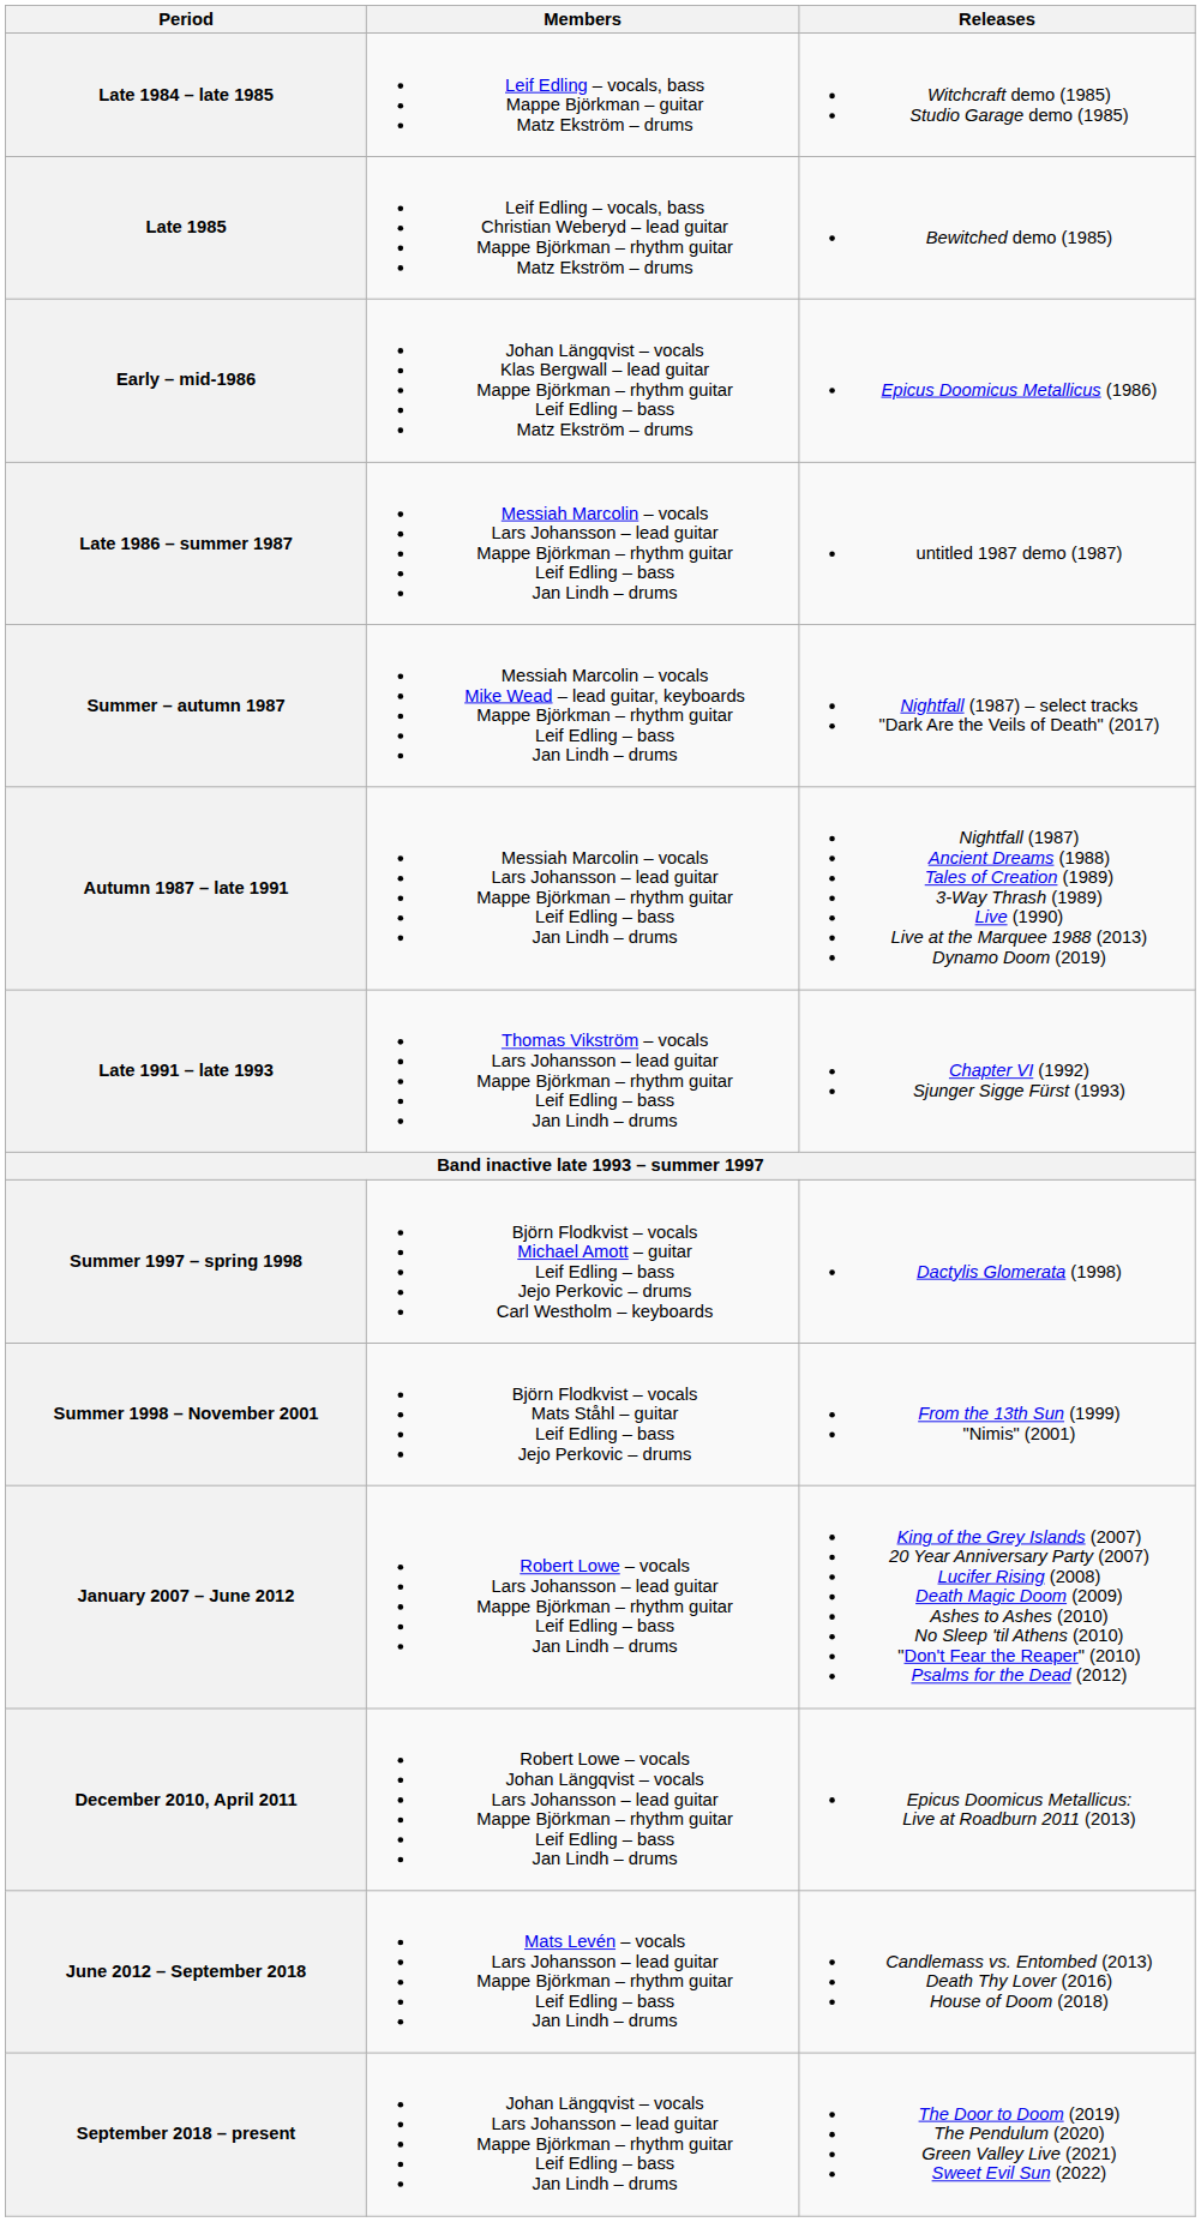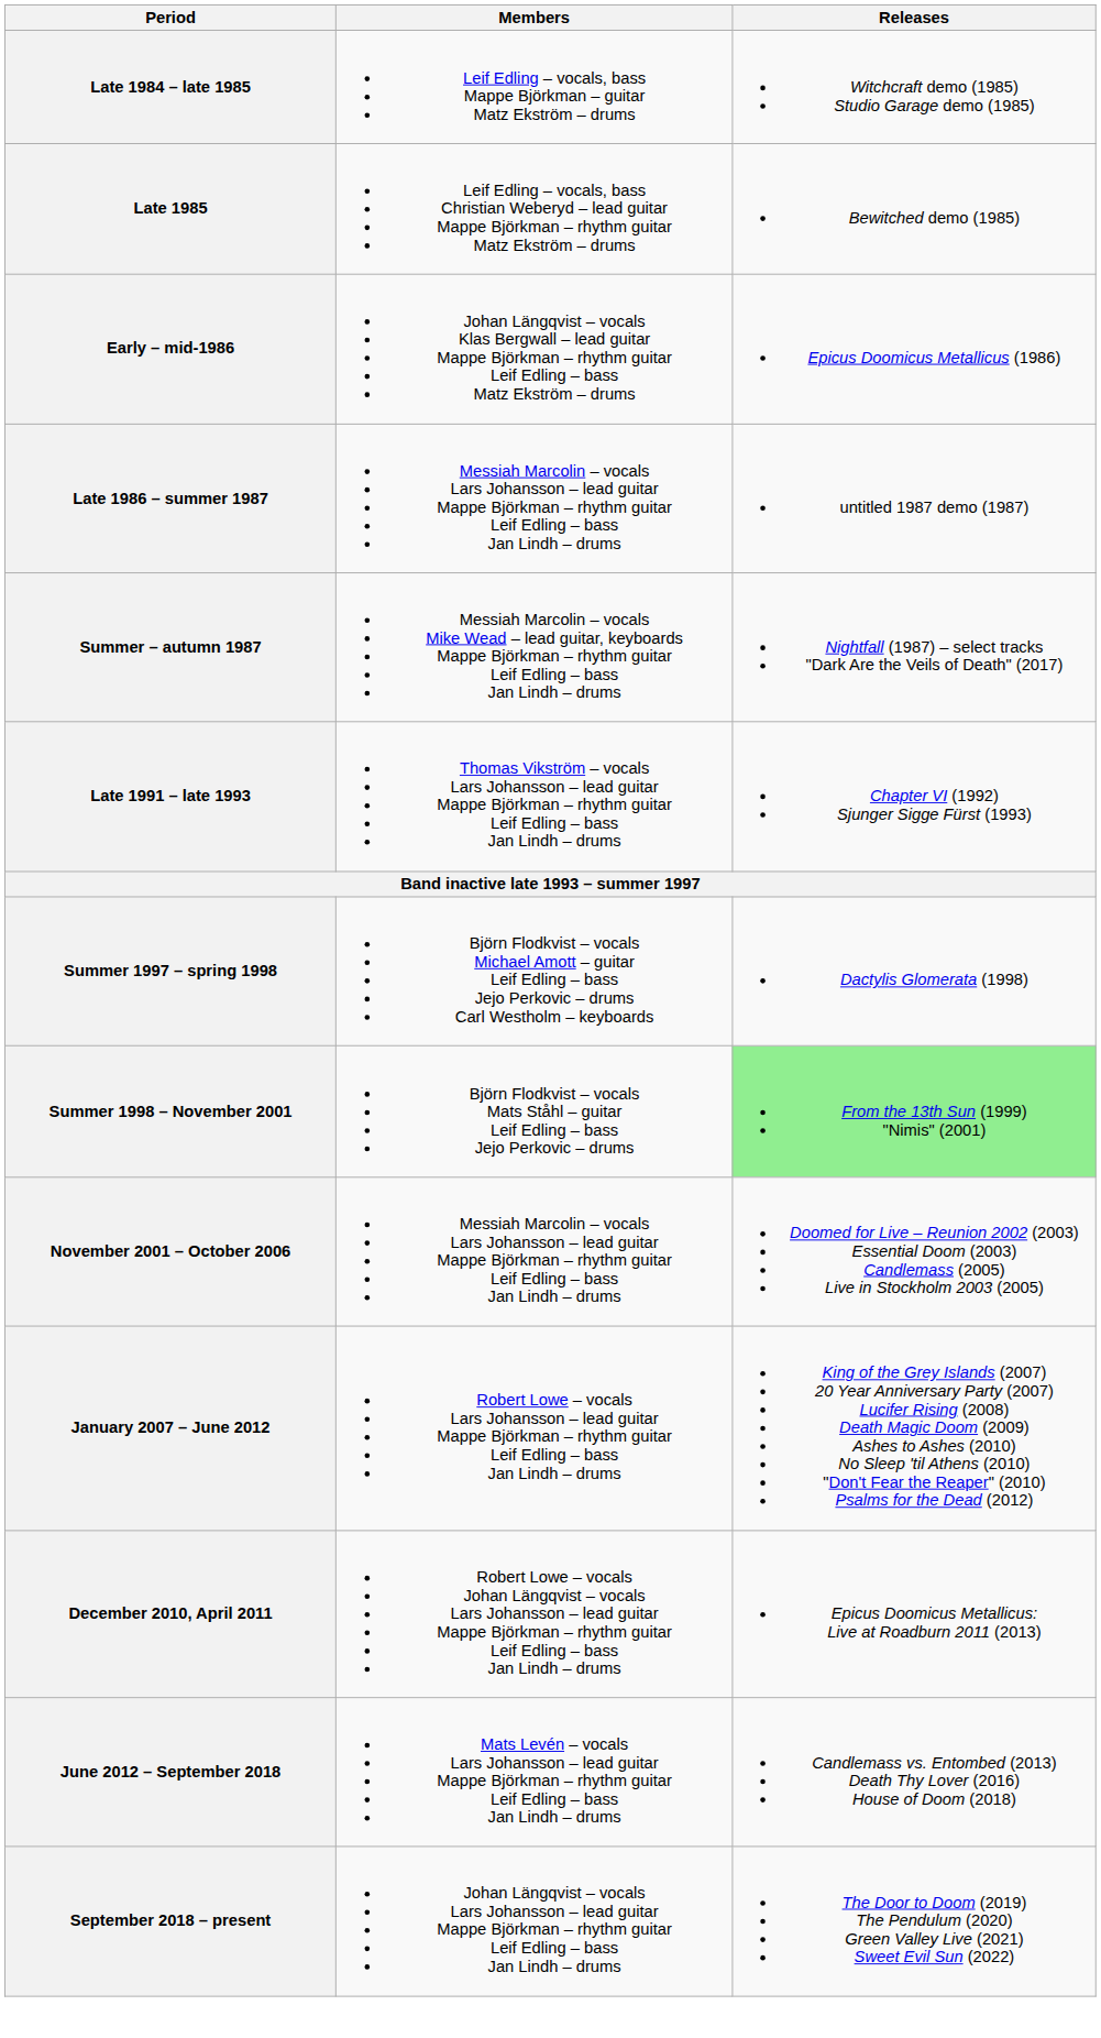- row: Autumn 1987 – late 1991 | Messiah Marcolin – vocals Lars Johansson – lead guitar Mappe Björkman – rhythm guitar Leif Edling – bass Jan Lindh – drums | Nightfall (1987) Ancient Dreams (1988) Tales of Creation (1989) 3-Way Thrash (1989) Live (1990) Live at the Marquee 1988 (2013) Dynamo Doom (2019)
Summer 1998 – November 2001 | Releases: no background -> lightgreen background
+ row: November 2001 – October 2006 | Messiah Marcolin – vocals Lars Johansson – lead guitar Mappe Björkman – rhythm guitar Leif Edling – bass Jan Lindh – drums | Doomed for Live – Reunion 2002 (2003) Essential Doom (2003) Candlemass (2005) Live in Stockholm 2003 (2005)
